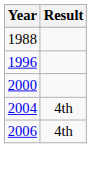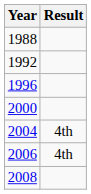+ row: 1992
+ row: 2008
